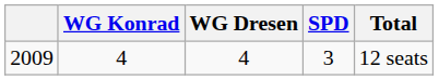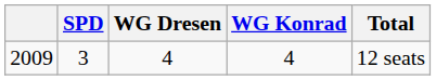columns swapped: SPD <-> WG Konrad
